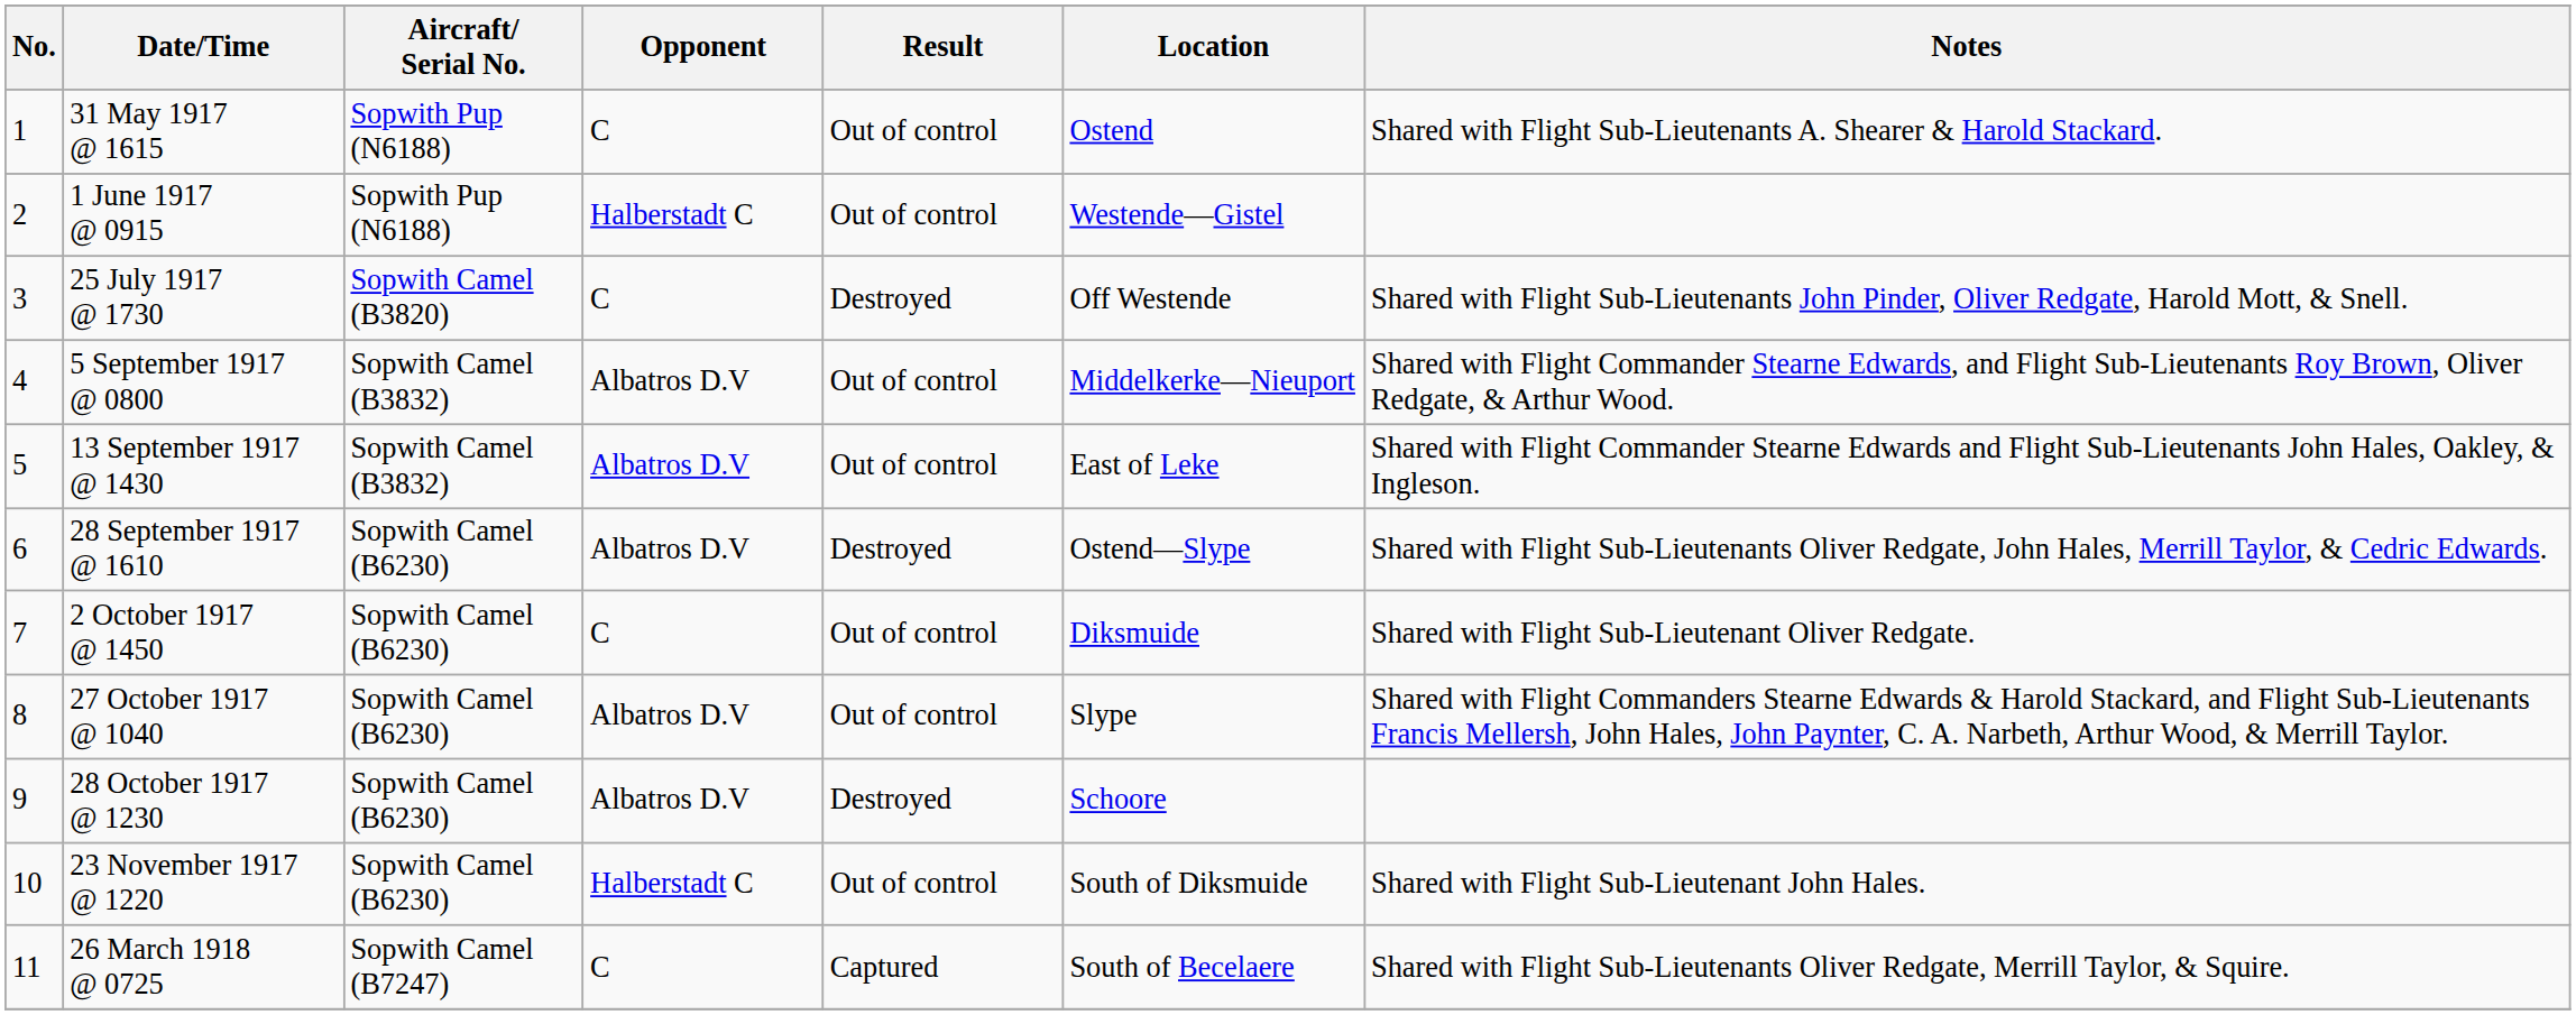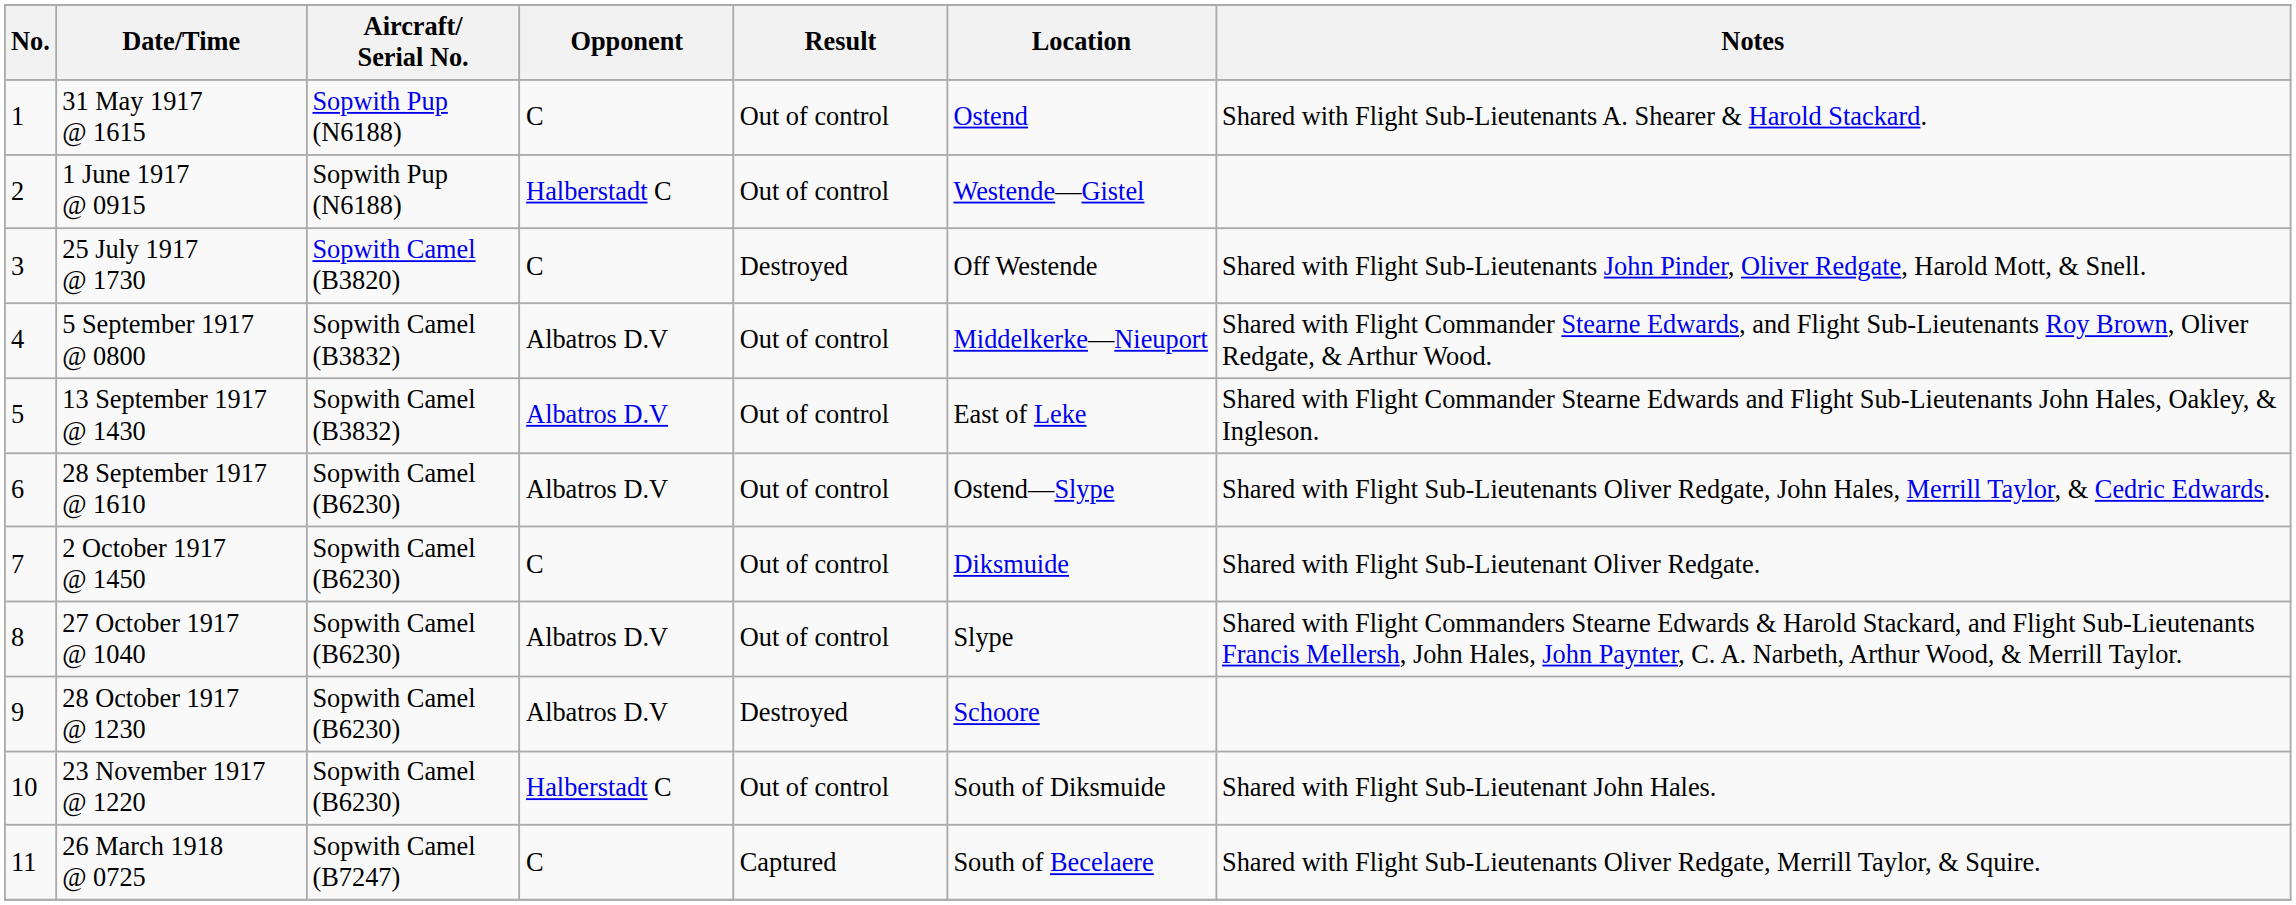28 September 1917 @ 1610 | Result: Destroyed -> Out of control
